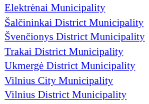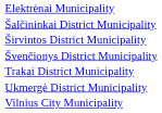+ row: Širvintos District Municipality
- row: Vilnius District Municipality
